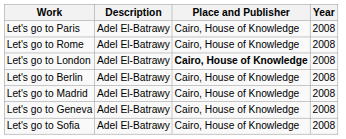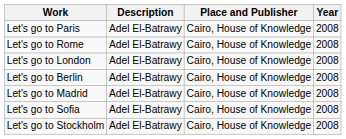Let's go to London | Place and Publisher: bold -> normal
- row: Let's go to Geneva | Adel El-Batrawy | Cairo, House of Knowledge | 2008
+ row: Let's go to Stockholm | Adel El-Batrawy | Cairo, House of Knowledge | 2008
